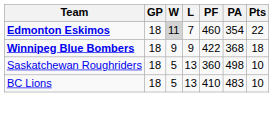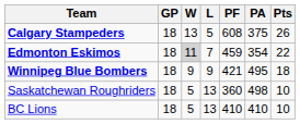+ row: Calgary Stampeders | 18 | 13 | 5 | 608 | 375 | 26
Edmonton Eskimos | PF: 460 -> 459
Winnipeg Blue Bombers | PF: 422 -> 421
Winnipeg Blue Bombers | PA: 368 -> 495
BC Lions | PA: 483 -> 410
